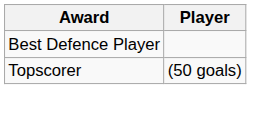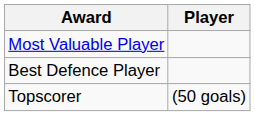+ row: Most Valuable Player
